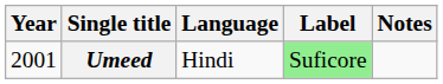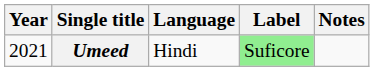Umeed | Year: 2001 -> 2021
